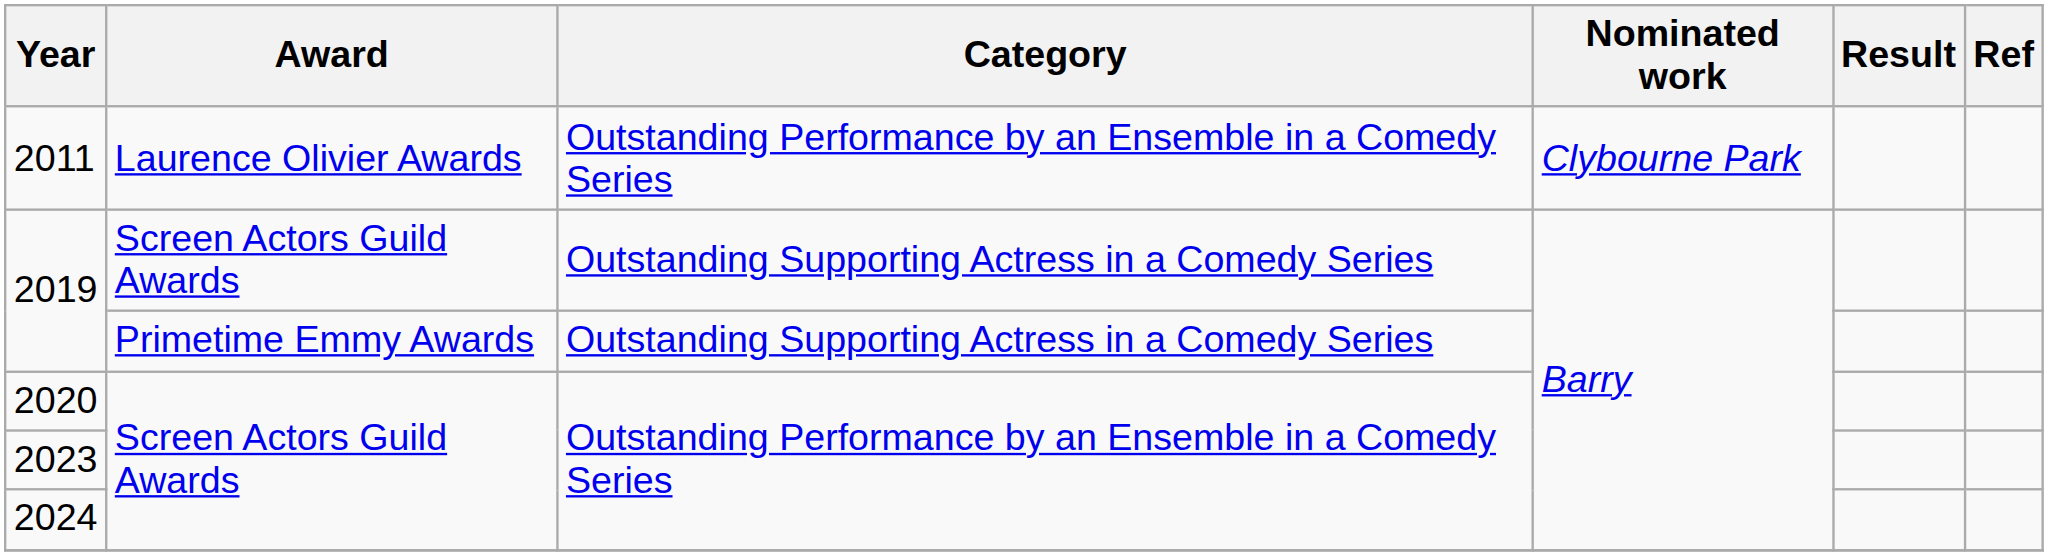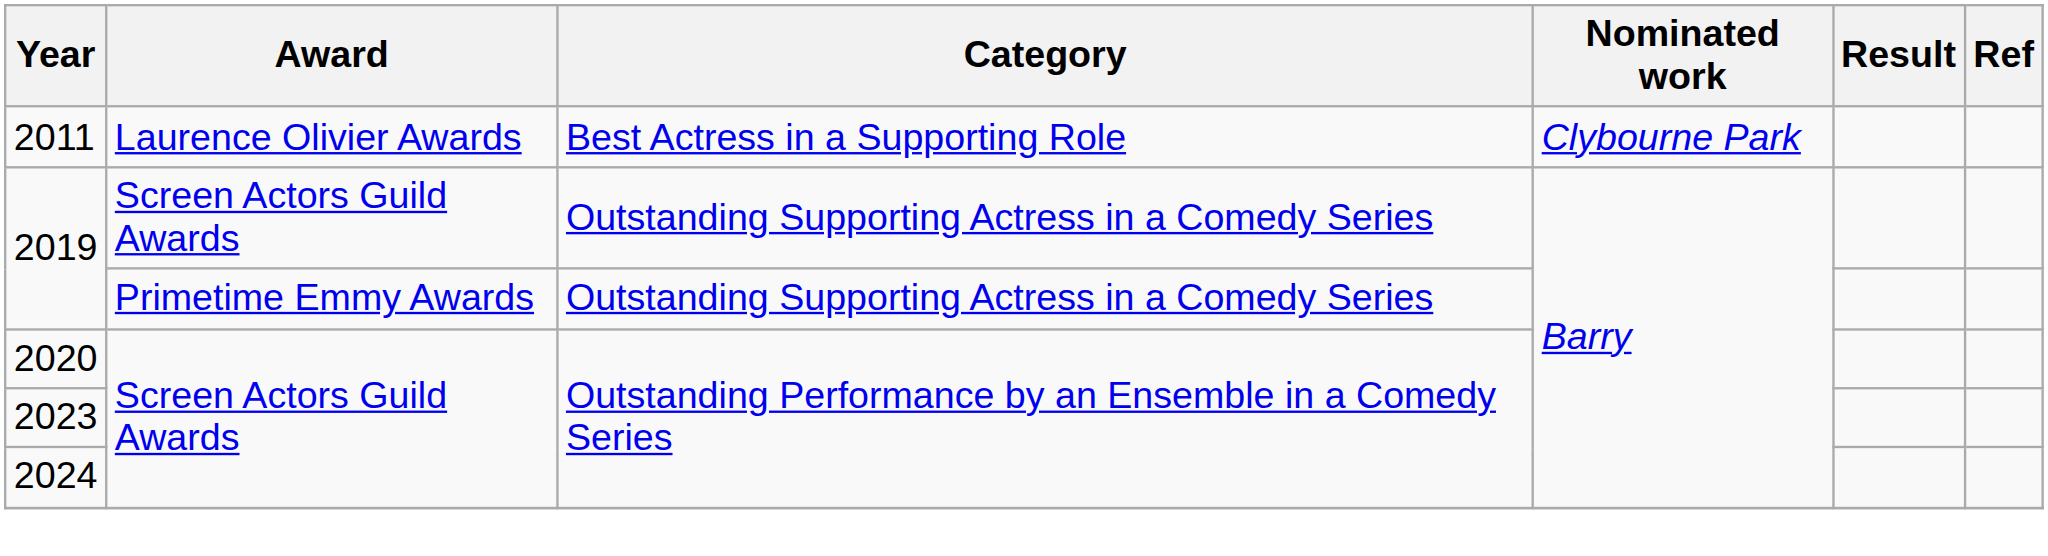2011 | Category: Outstanding Performance by an Ensemble in a Comedy Series -> Best Actress in a Supporting Role
